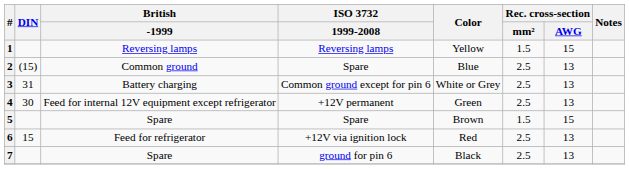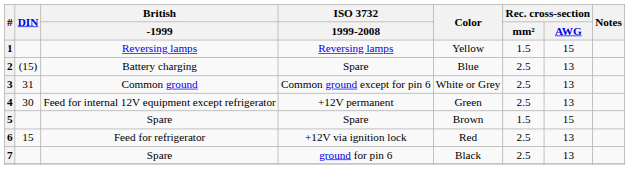2 | British / -1999: Common ground -> Battery charging
3 | British / -1999: Battery charging -> Common ground
